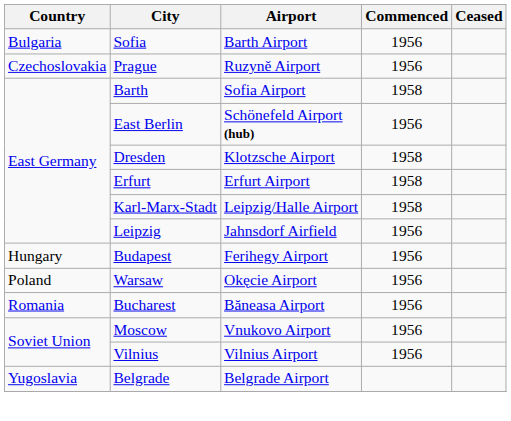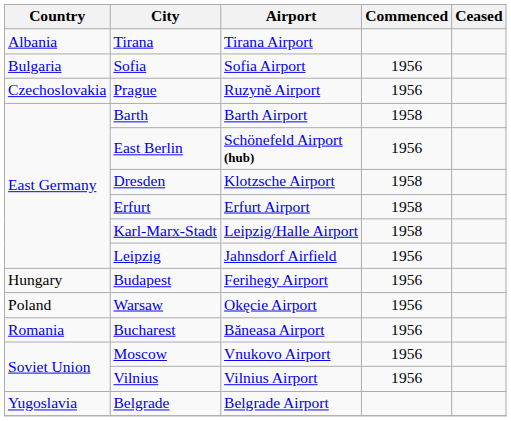+ row: Albania | Tirana | Tirana Airport
Sofia | Airport: Barth Airport -> Sofia Airport
Barth | Airport: Sofia Airport -> Barth Airport
